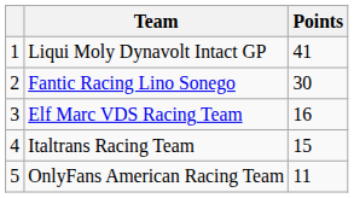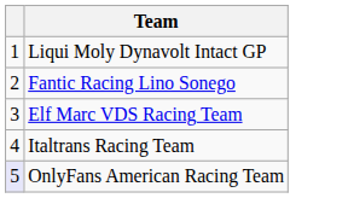- column: Points | 41 | 30 | 16 | 15 | 11
OnlyFans American Racing Team | column 1: no background -> lavender background
